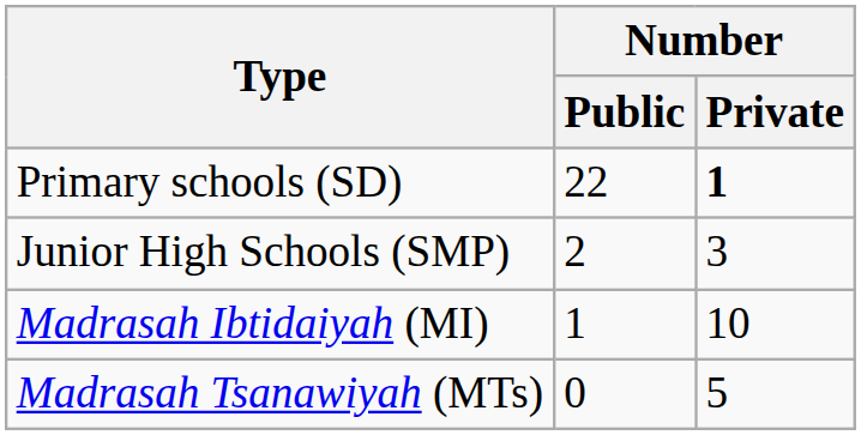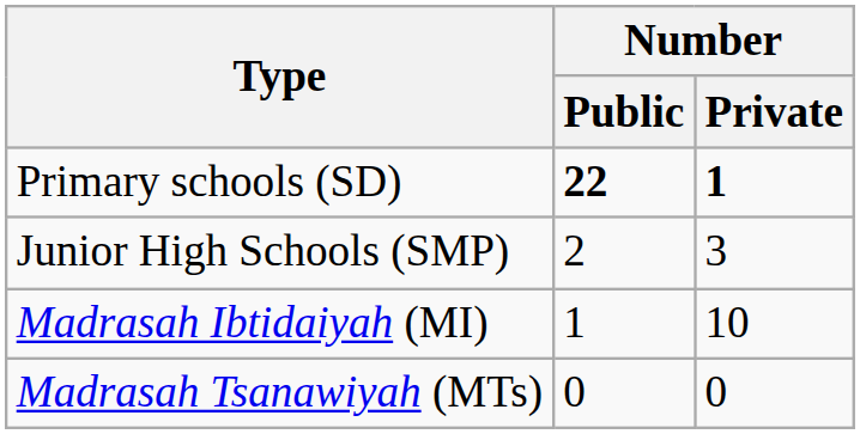Primary schools (SD) | Number / Public: normal -> bold
Madrasah Tsanawiyah (MTs) | Number / Private: 5 -> 0
